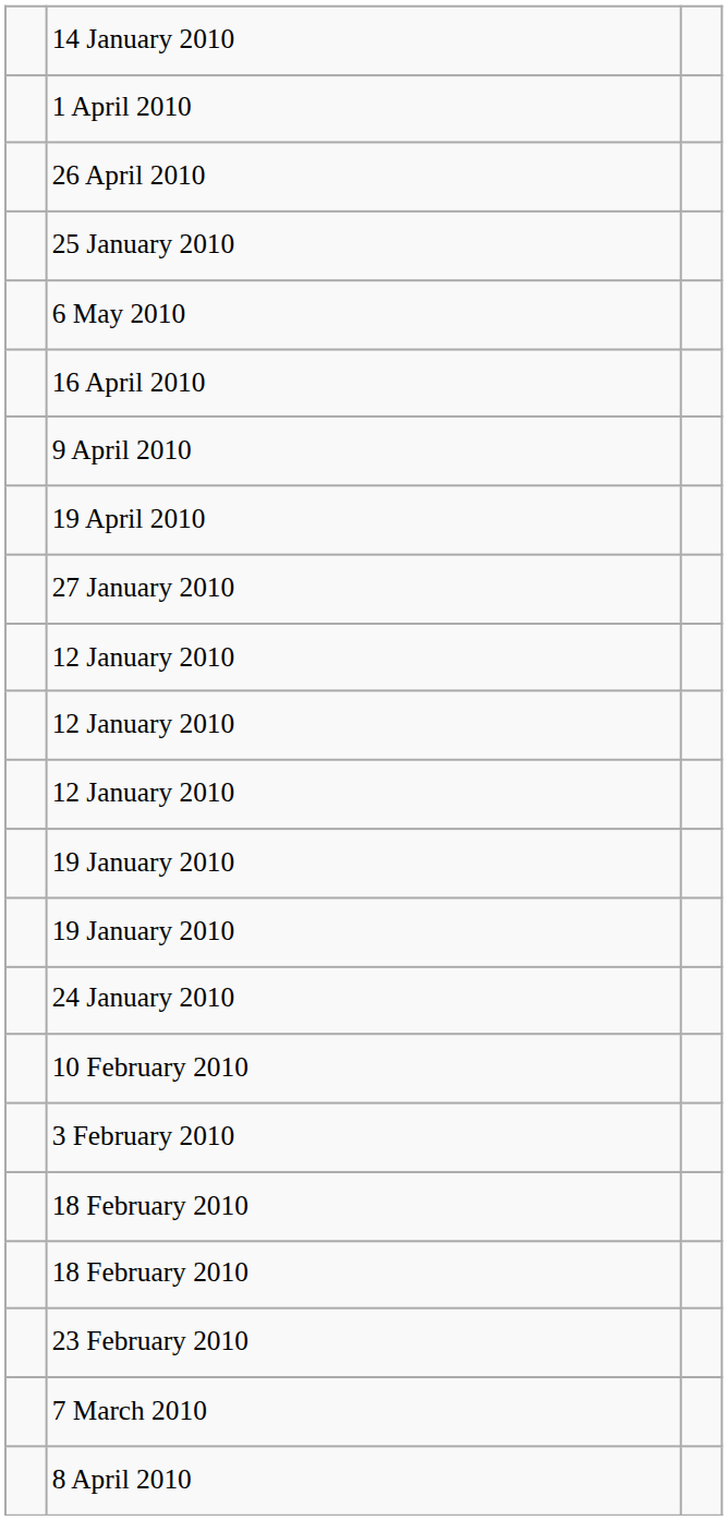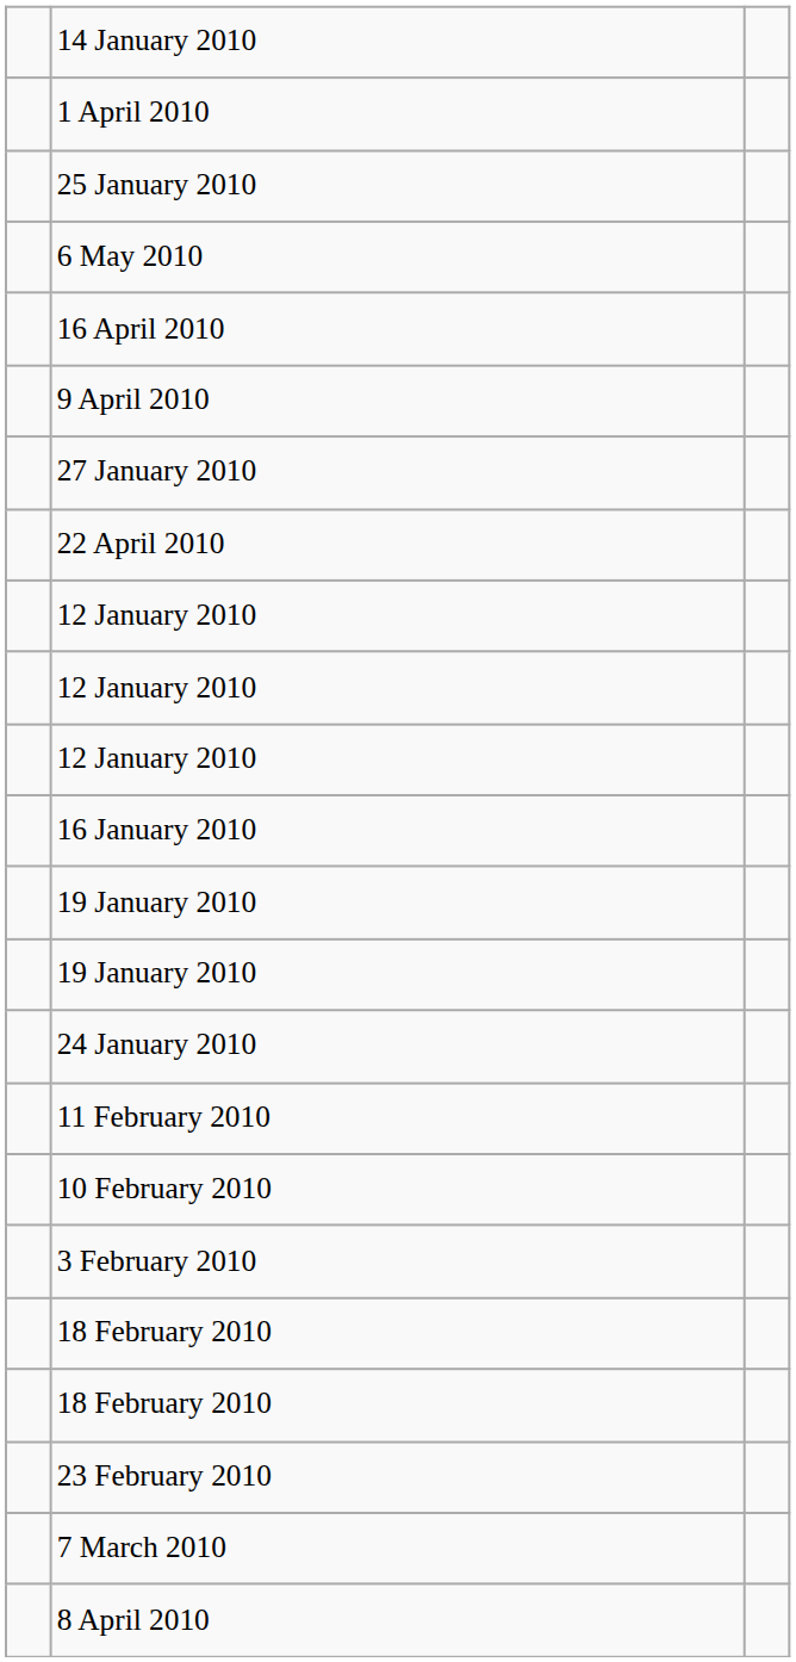- row: 26 April 2010
- row: 19 April 2010
+ row: 22 April 2010
+ row: 16 January 2010
+ row: 11 February 2010
